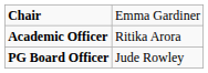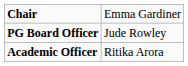rows swapped: PG Board Officer <-> Academic Officer
